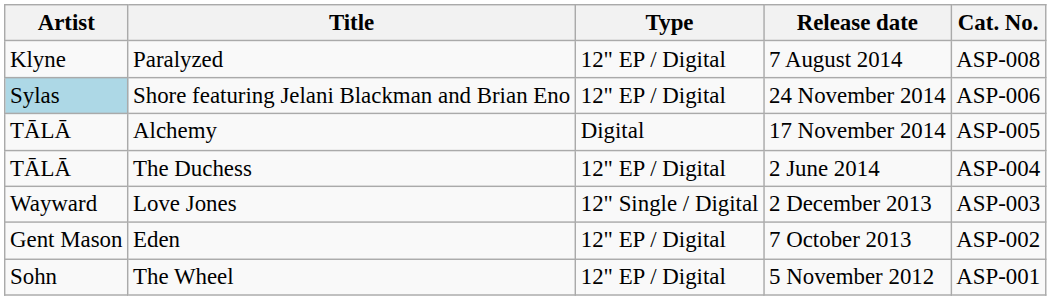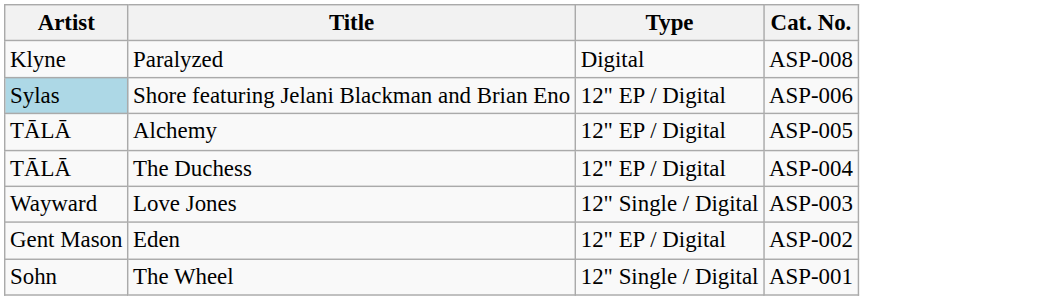- column: Release date | 7 August 2014 | 24 November 2014 | 17 November 2014 | 2 June 2014 | 2 December 2013 | 7 October 2013 | 5 November 2012
Paralyzed | Type: 12" EP / Digital -> Digital
Alchemy | Type: Digital -> 12" EP / Digital
The Wheel | Type: 12" EP / Digital -> 12" Single / Digital
